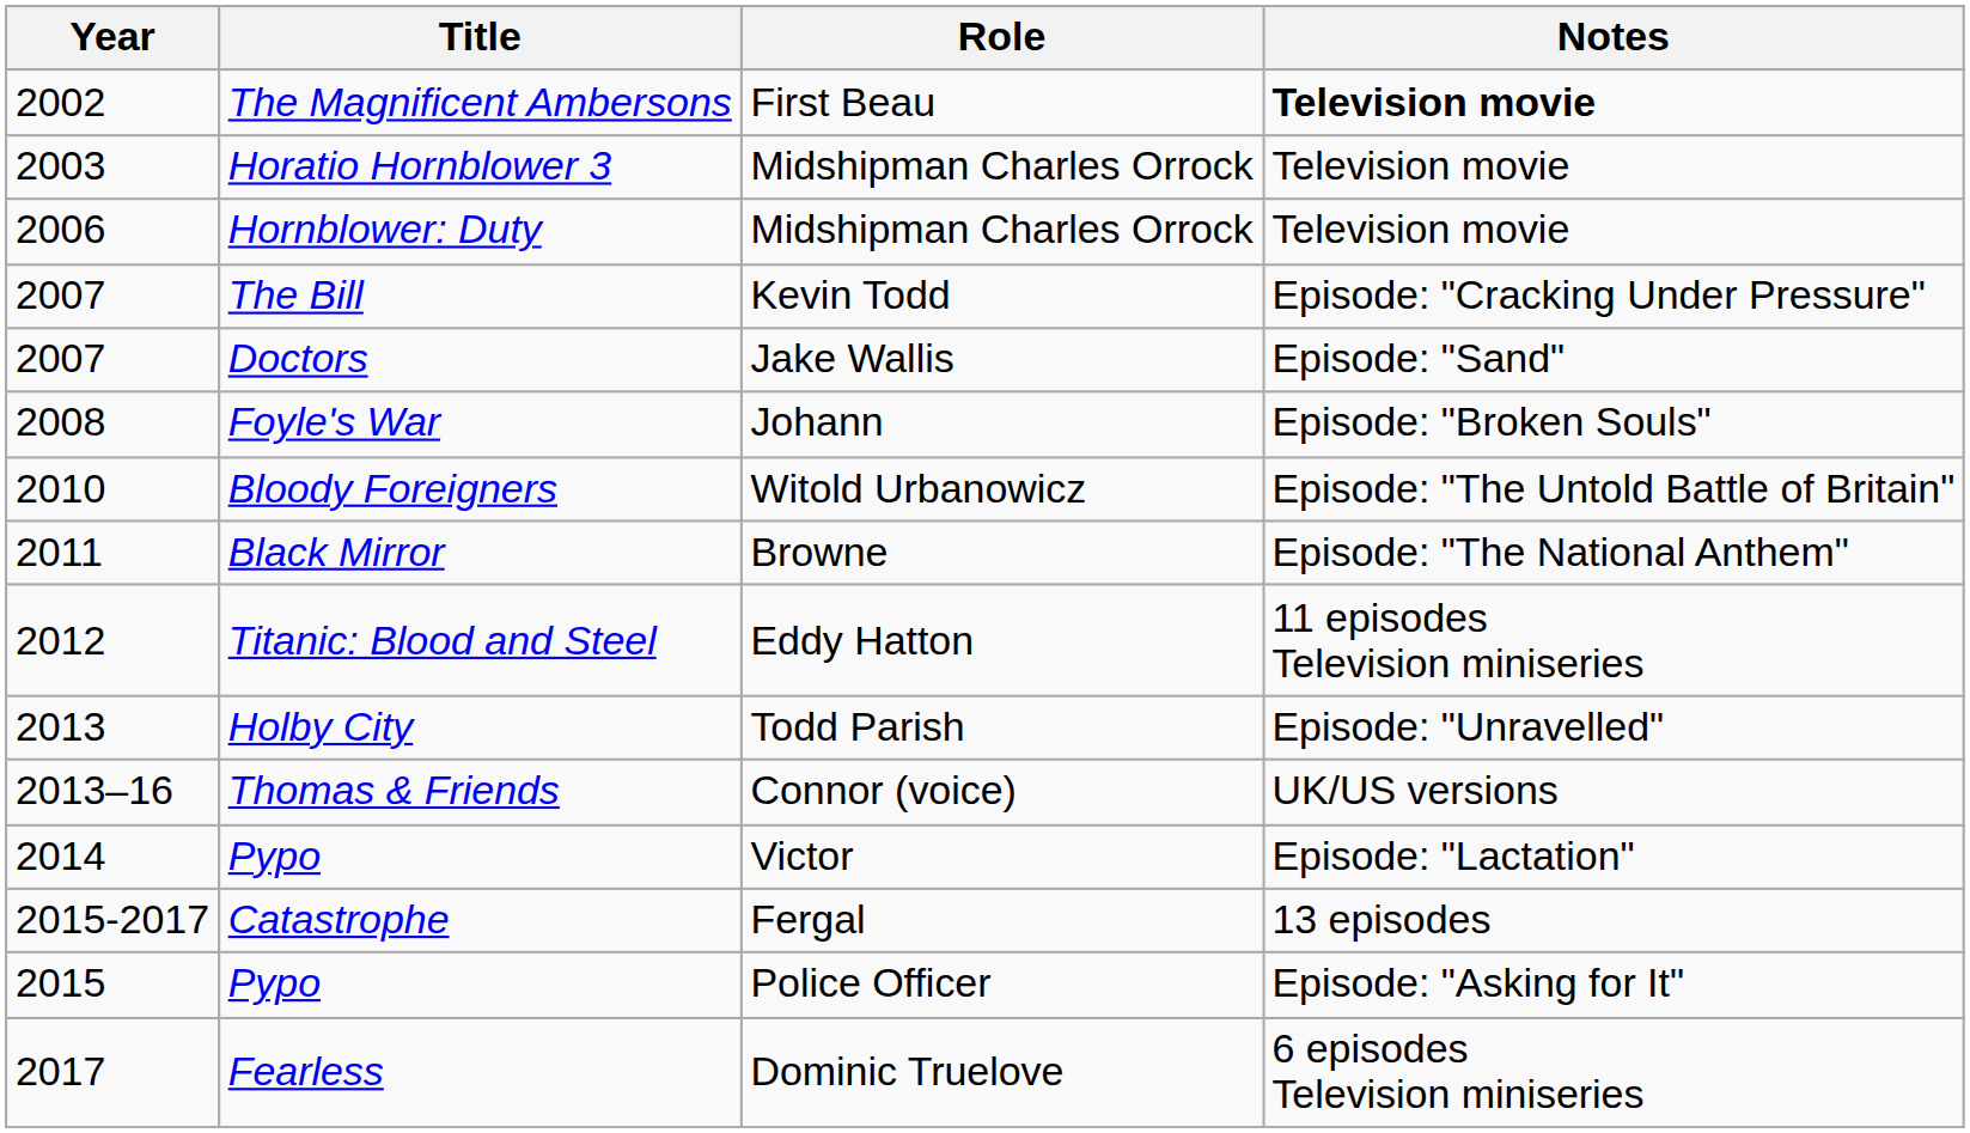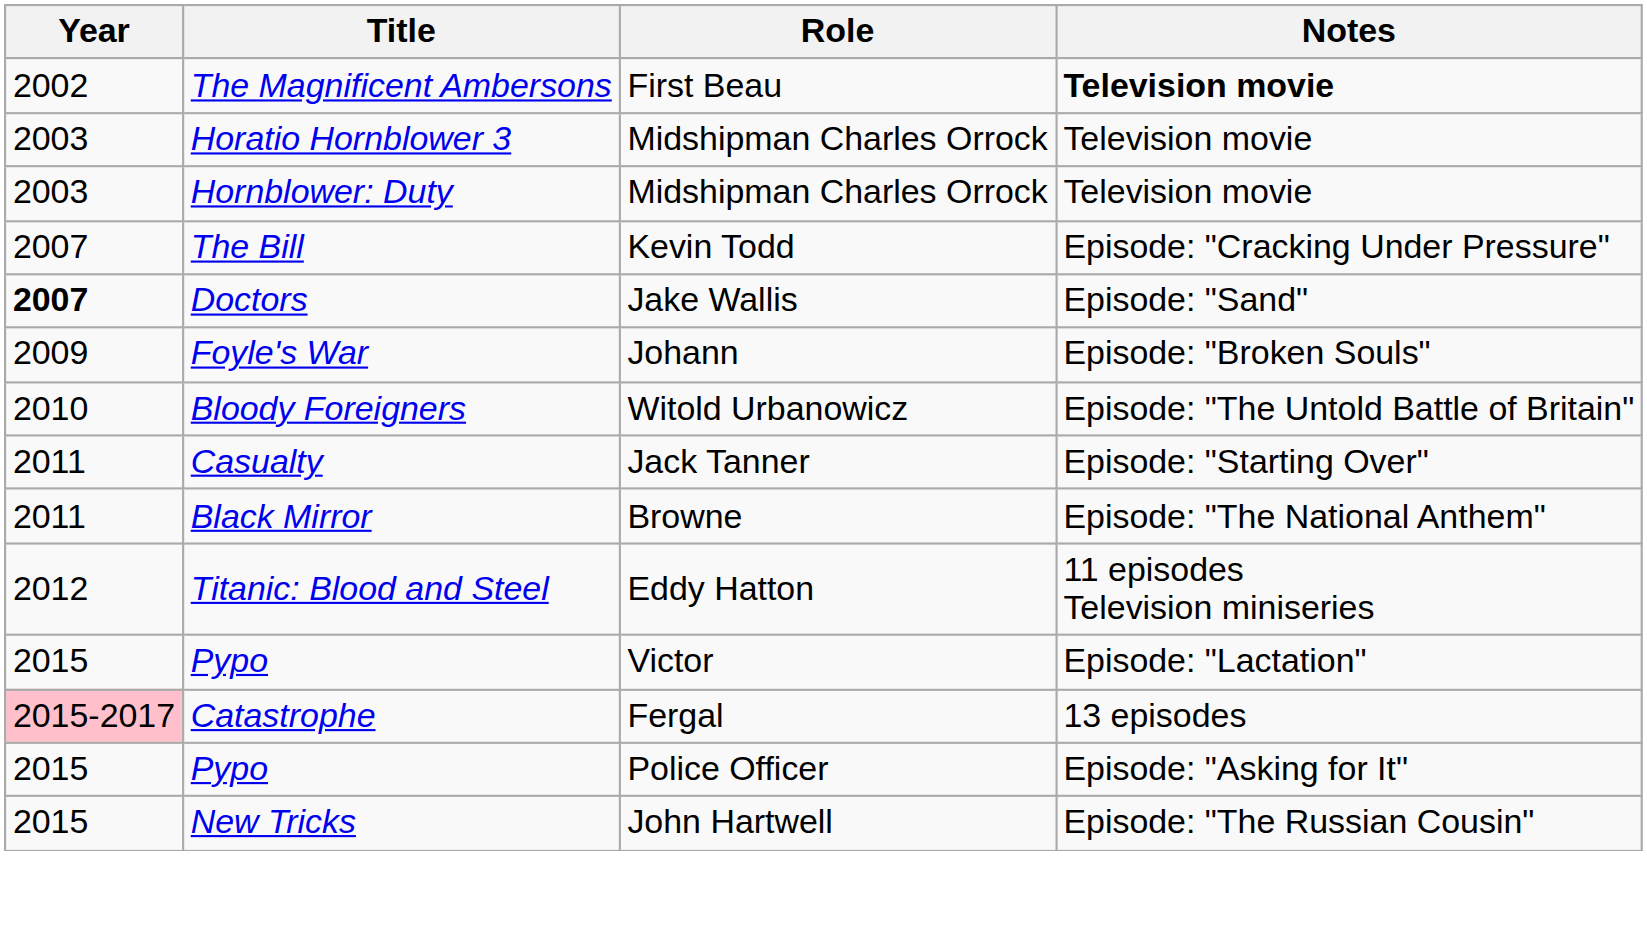Hornblower: Duty | Year: 2006 -> 2003
Doctors | Year: normal -> bold
Foyle's War | Year: 2008 -> 2009
+ row: 2011 | Casualty | Jack Tanner | Episode: "Starting Over"
- row: 2013 | Holby City | Todd Parish | Episode: "Unravelled"
- row: 2013–16 | Thomas & Friends | Connor (voice) | UK/US versions
Pypo / Victor | Year: 2014 -> 2015
Catastrophe | Year: no background -> pink background
+ row: 2015 | New Tricks | John Hartwell | Episode: "The Russian Cousin"
- row: 2017 | Fearless | Dominic Truelove | 6 episodes Television miniseries
